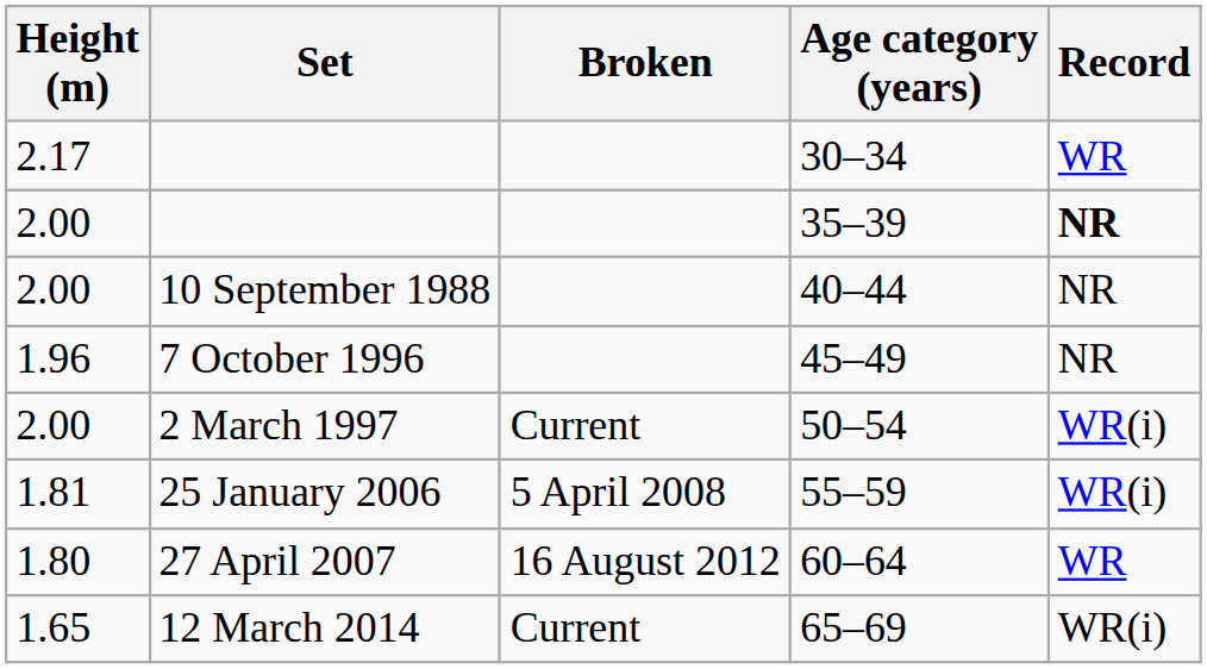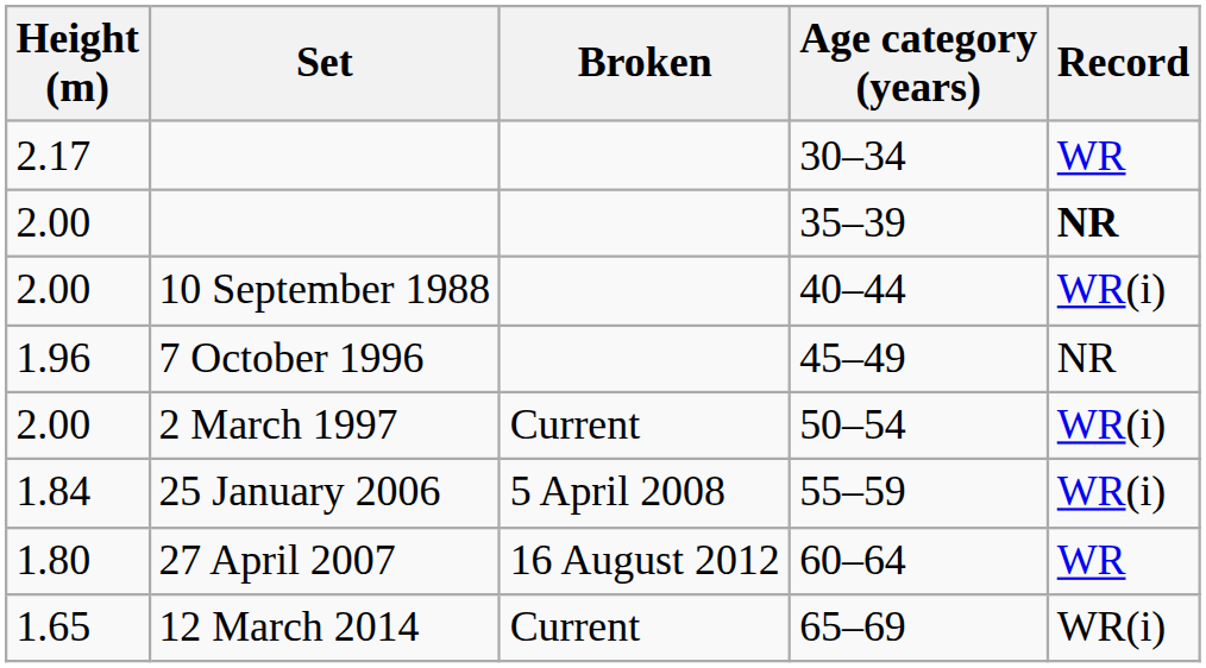40–44 | Record: NR -> WR(i)
55–59 | Height (m): 1.81 -> 1.84
